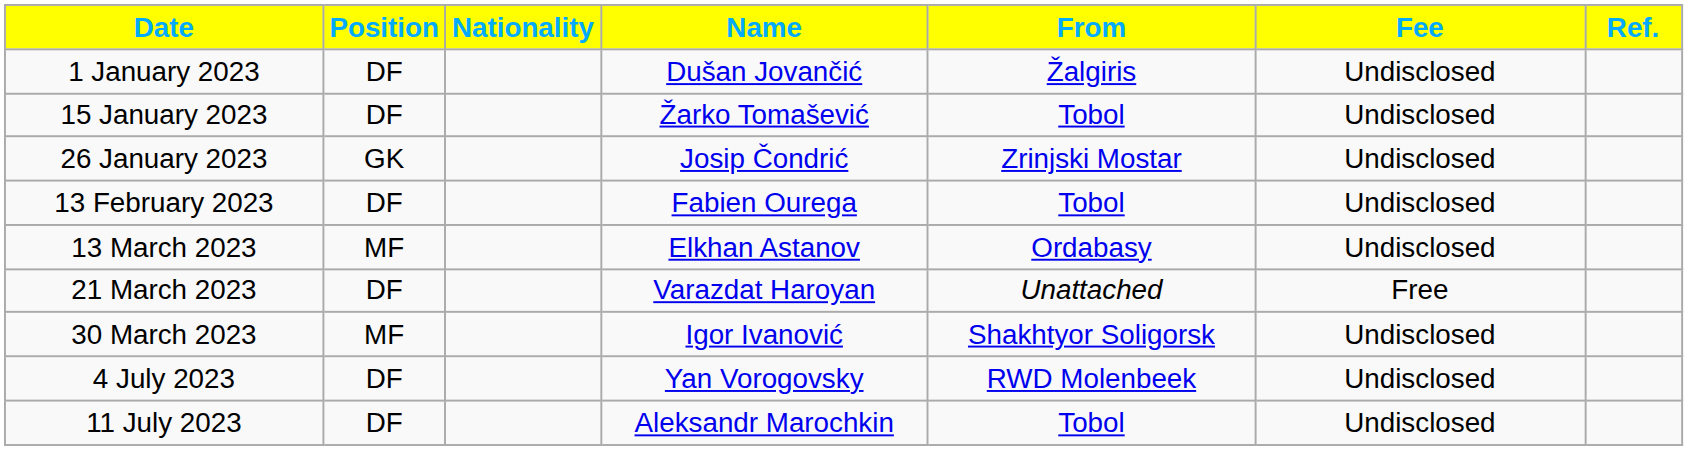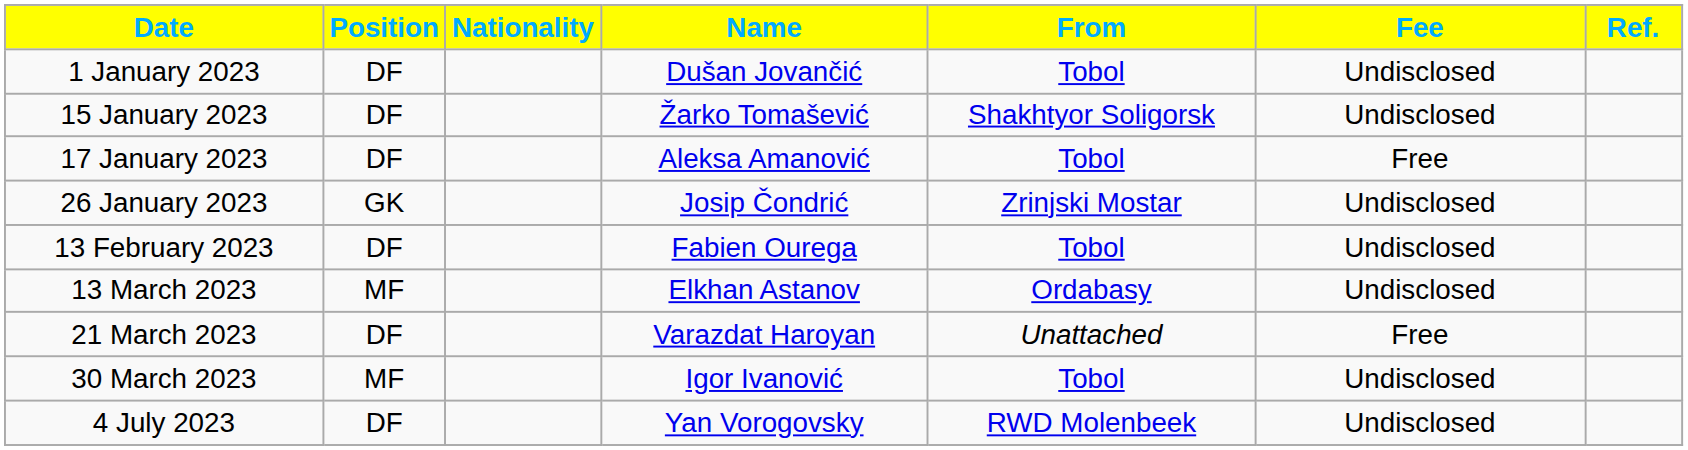1 January 2023 | From: Žalgiris -> Tobol
15 January 2023 | From: Tobol -> Shakhtyor Soligorsk
+ row: 17 January 2023 | DF | Aleksa Amanović | Tobol | Free
30 March 2023 | From: Shakhtyor Soligorsk -> Tobol
- row: 11 July 2023 | DF | Aleksandr Marochkin | Tobol | Undisclosed
